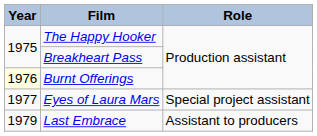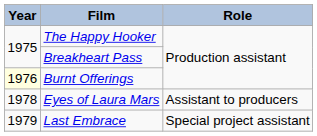Eyes of Laura Mars | Year: 1977 -> 1978
Eyes of Laura Mars | Role: Special project assistant -> Assistant to producers
Last Embrace | Role: Assistant to producers -> Special project assistant
